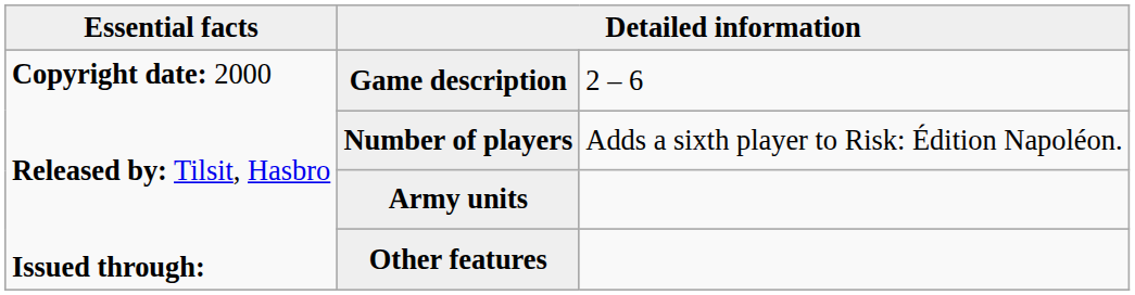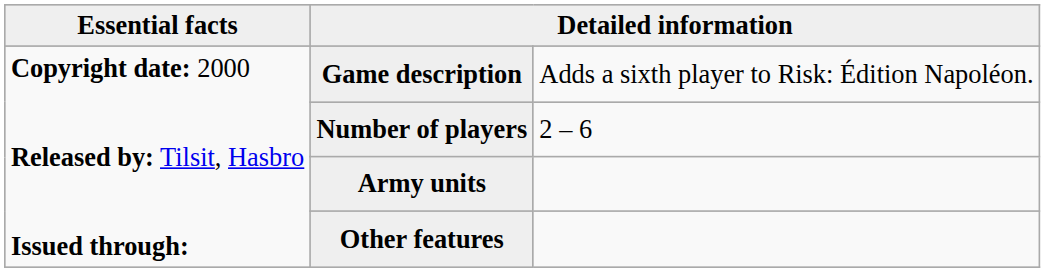Game description | column 3: 2 – 6 -> Adds a sixth player to Risk: Édition Napoléon.
Number of players | column 3: Adds a sixth player to Risk: Édition Napoléon. -> 2 – 6
